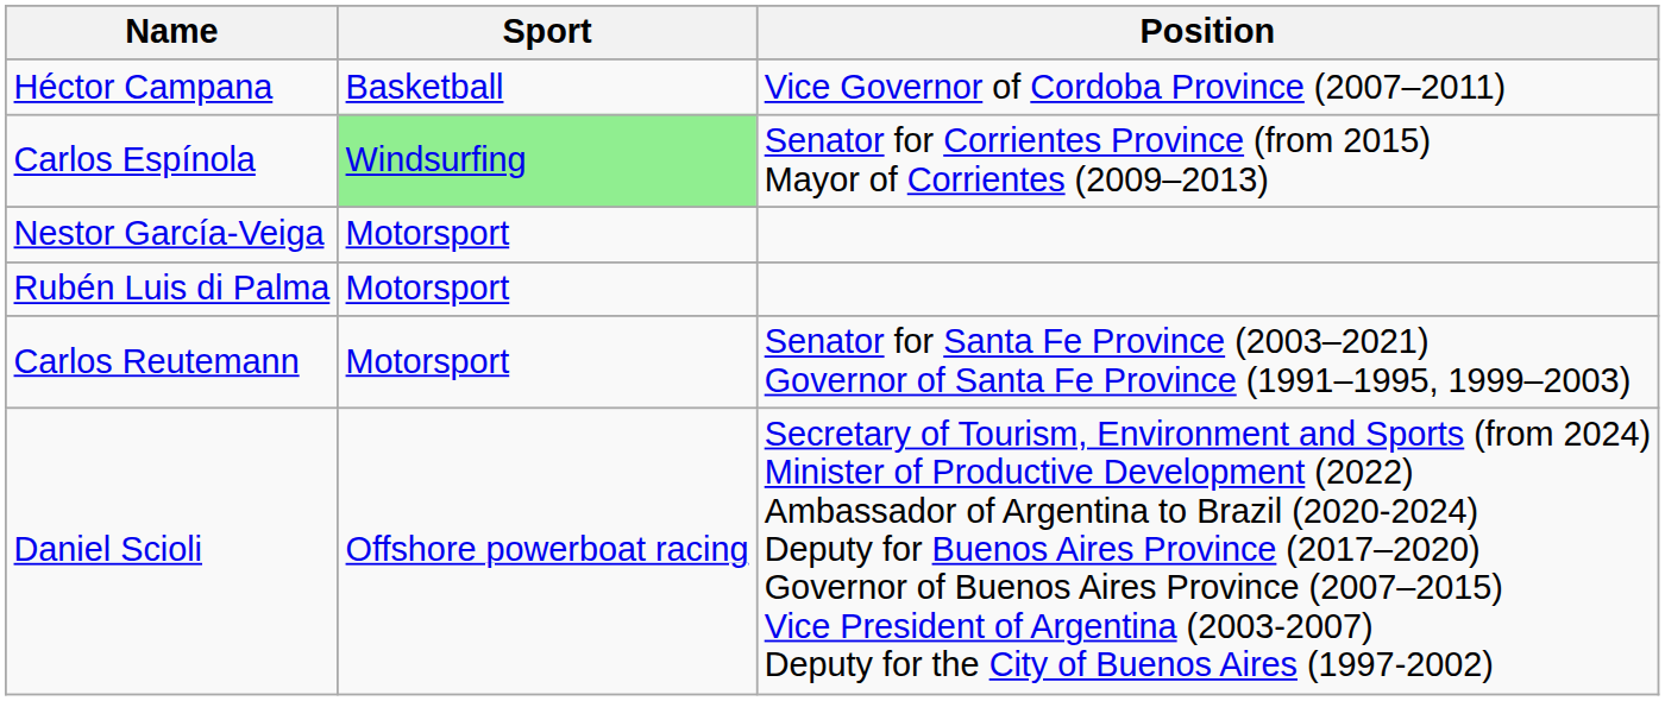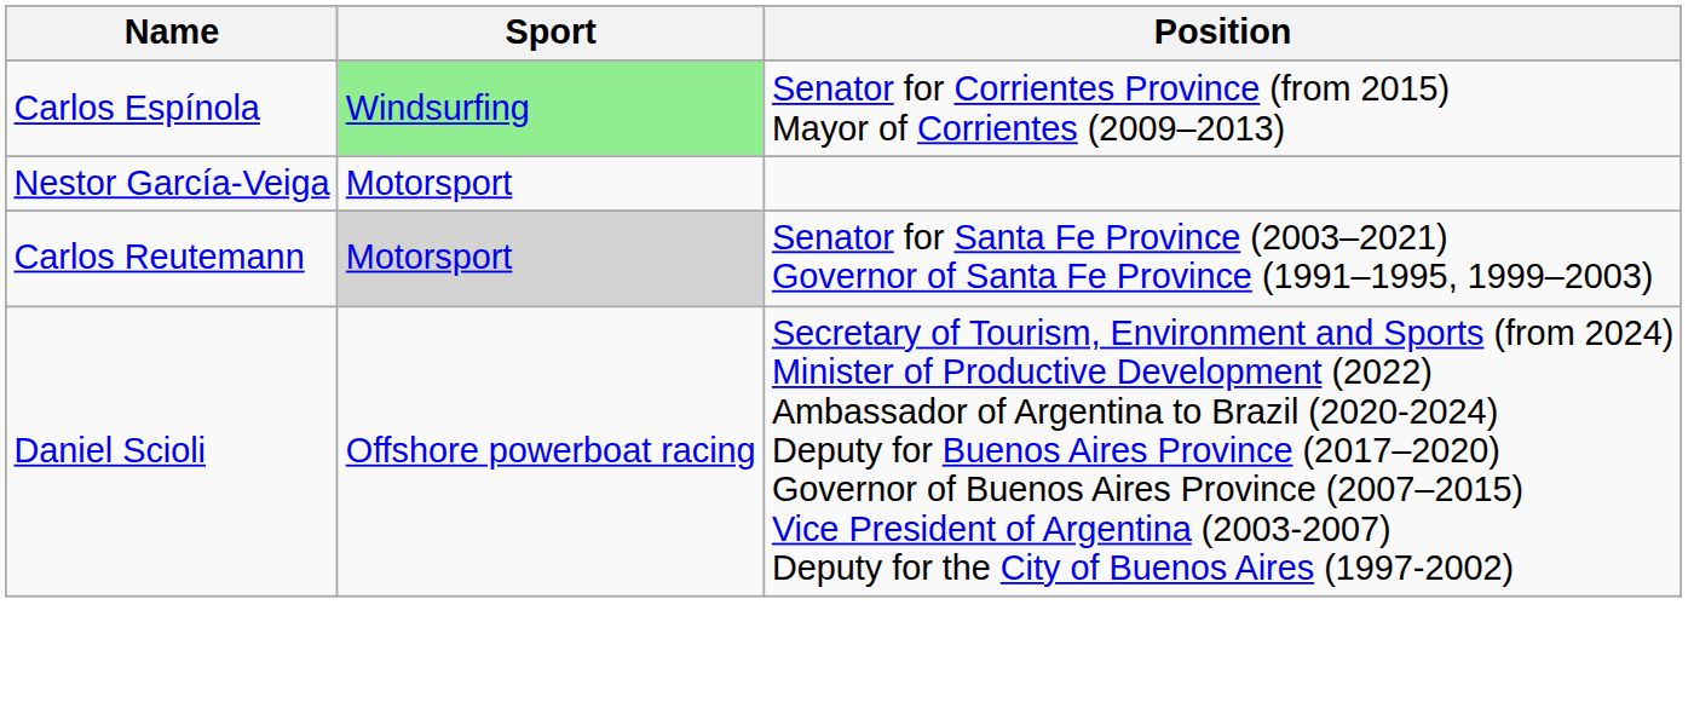- row: Héctor Campana | Basketball | Vice Governor of Cordoba Province (2007–2011)
- row: Rubén Luis di Palma | Motorsport
Carlos Reutemann | Sport: no background -> lightgrey background
